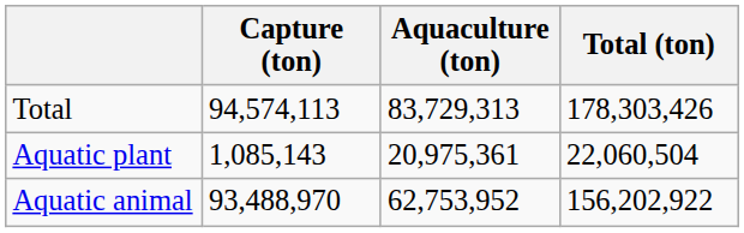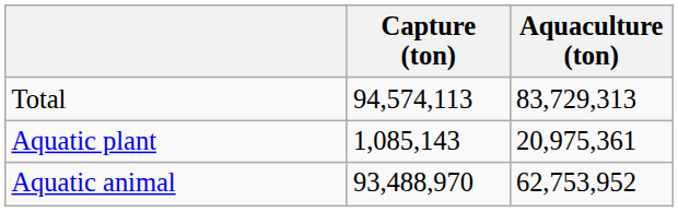- column: Total (ton) | 178,303,426 | 22,060,504 | 156,202,922
